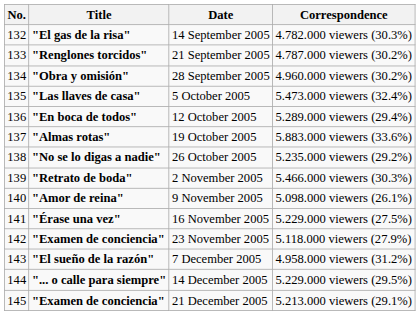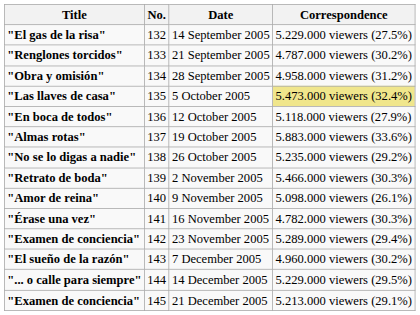columns swapped: No. <-> Title
14 September 2005 | Correspondence: 4.782.000 viewers (30.3%) -> 5.229.000 viewers (27.5%)
28 September 2005 | Correspondence: 4.960.000 viewers (30.2%) -> 4.958.000 viewers (31.2%)
5 October 2005 | Correspondence: no background -> khaki background
12 October 2005 | Correspondence: 5.289.000 viewers (29.4%) -> 5.118.000 viewers (27.9%)
16 November 2005 | Correspondence: 5.229.000 viewers (27.5%) -> 4.782.000 viewers (30.3%)
23 November 2005 | Correspondence: 5.118.000 viewers (27.9%) -> 5.289.000 viewers (29.4%)
7 December 2005 | Correspondence: 4.958.000 viewers (31.2%) -> 4.960.000 viewers (30.2%)
